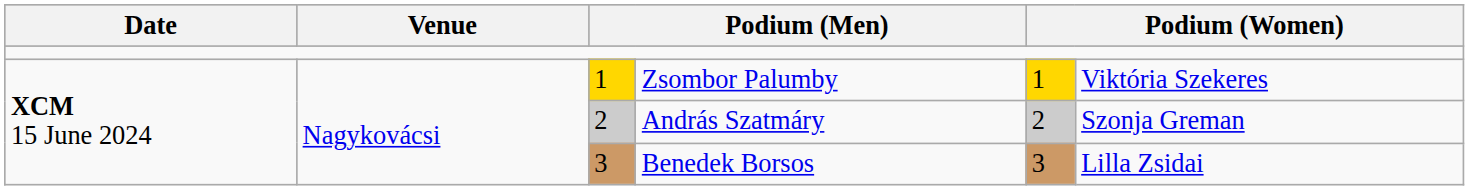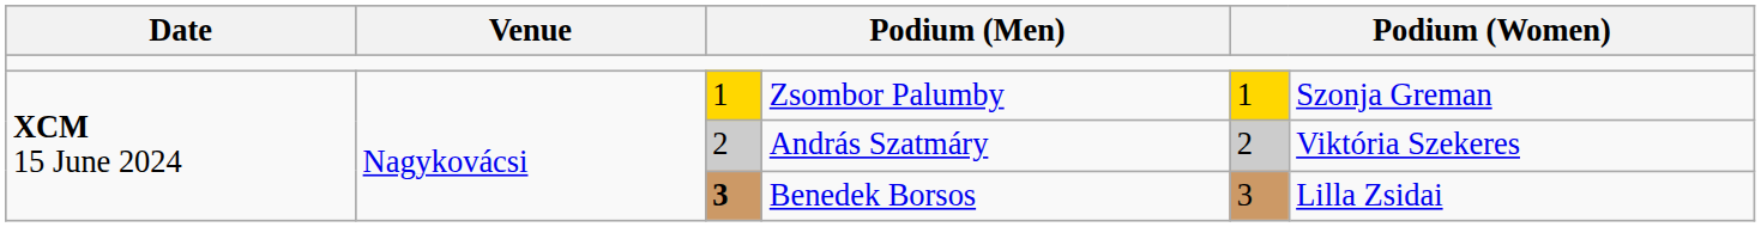Zsombor Palumby | column 6: Viktória Szekeres -> Szonja Greman
András Szatmáry | column 6: Szonja Greman -> Viktória Szekeres
Benedek Borsos | column 3: normal -> bold
